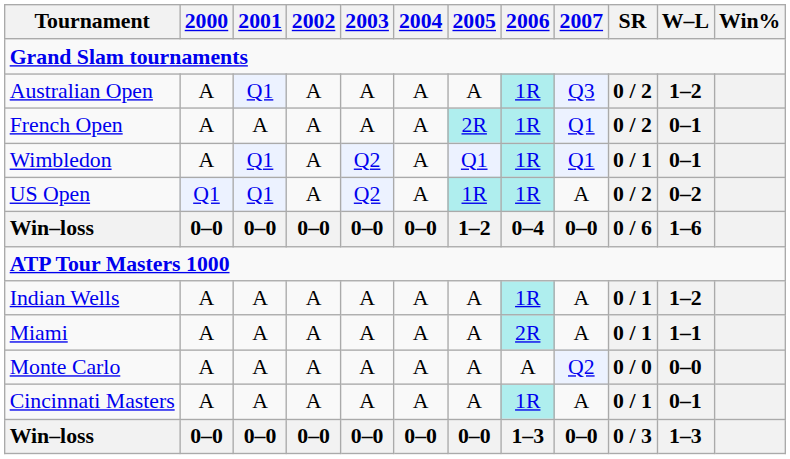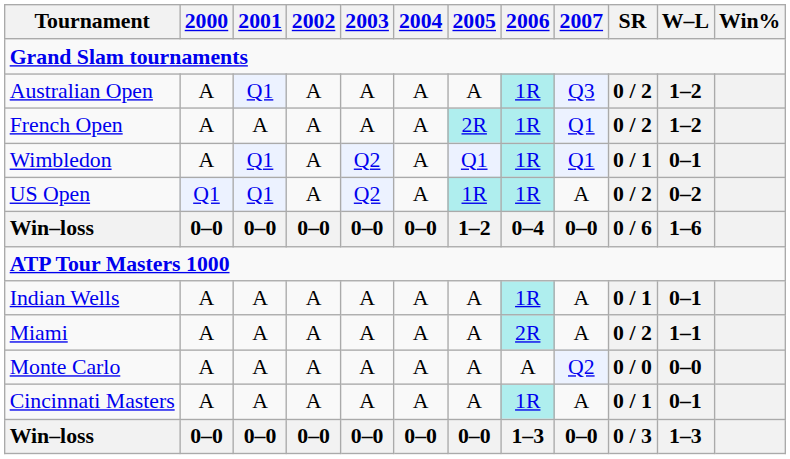French Open | W–L: 0–1 -> 1–2
Indian Wells | W–L: 1–2 -> 0–1
Miami | SR: 0 / 1 -> 0 / 2
